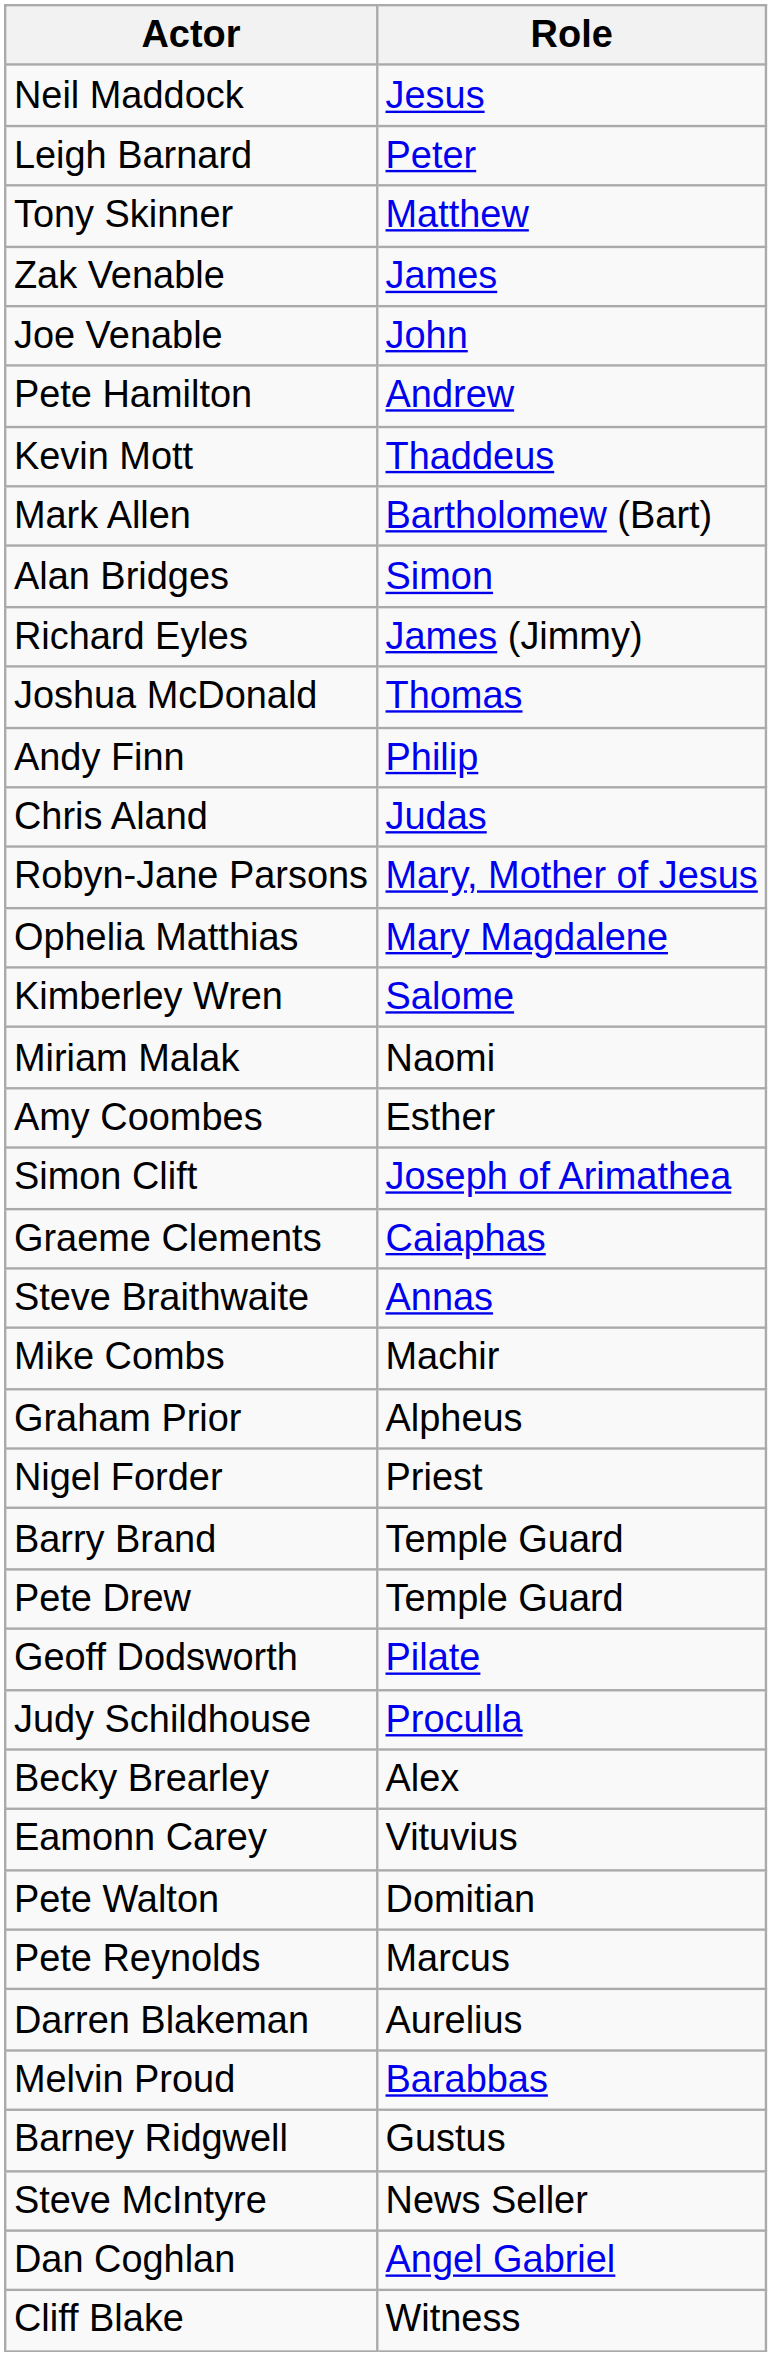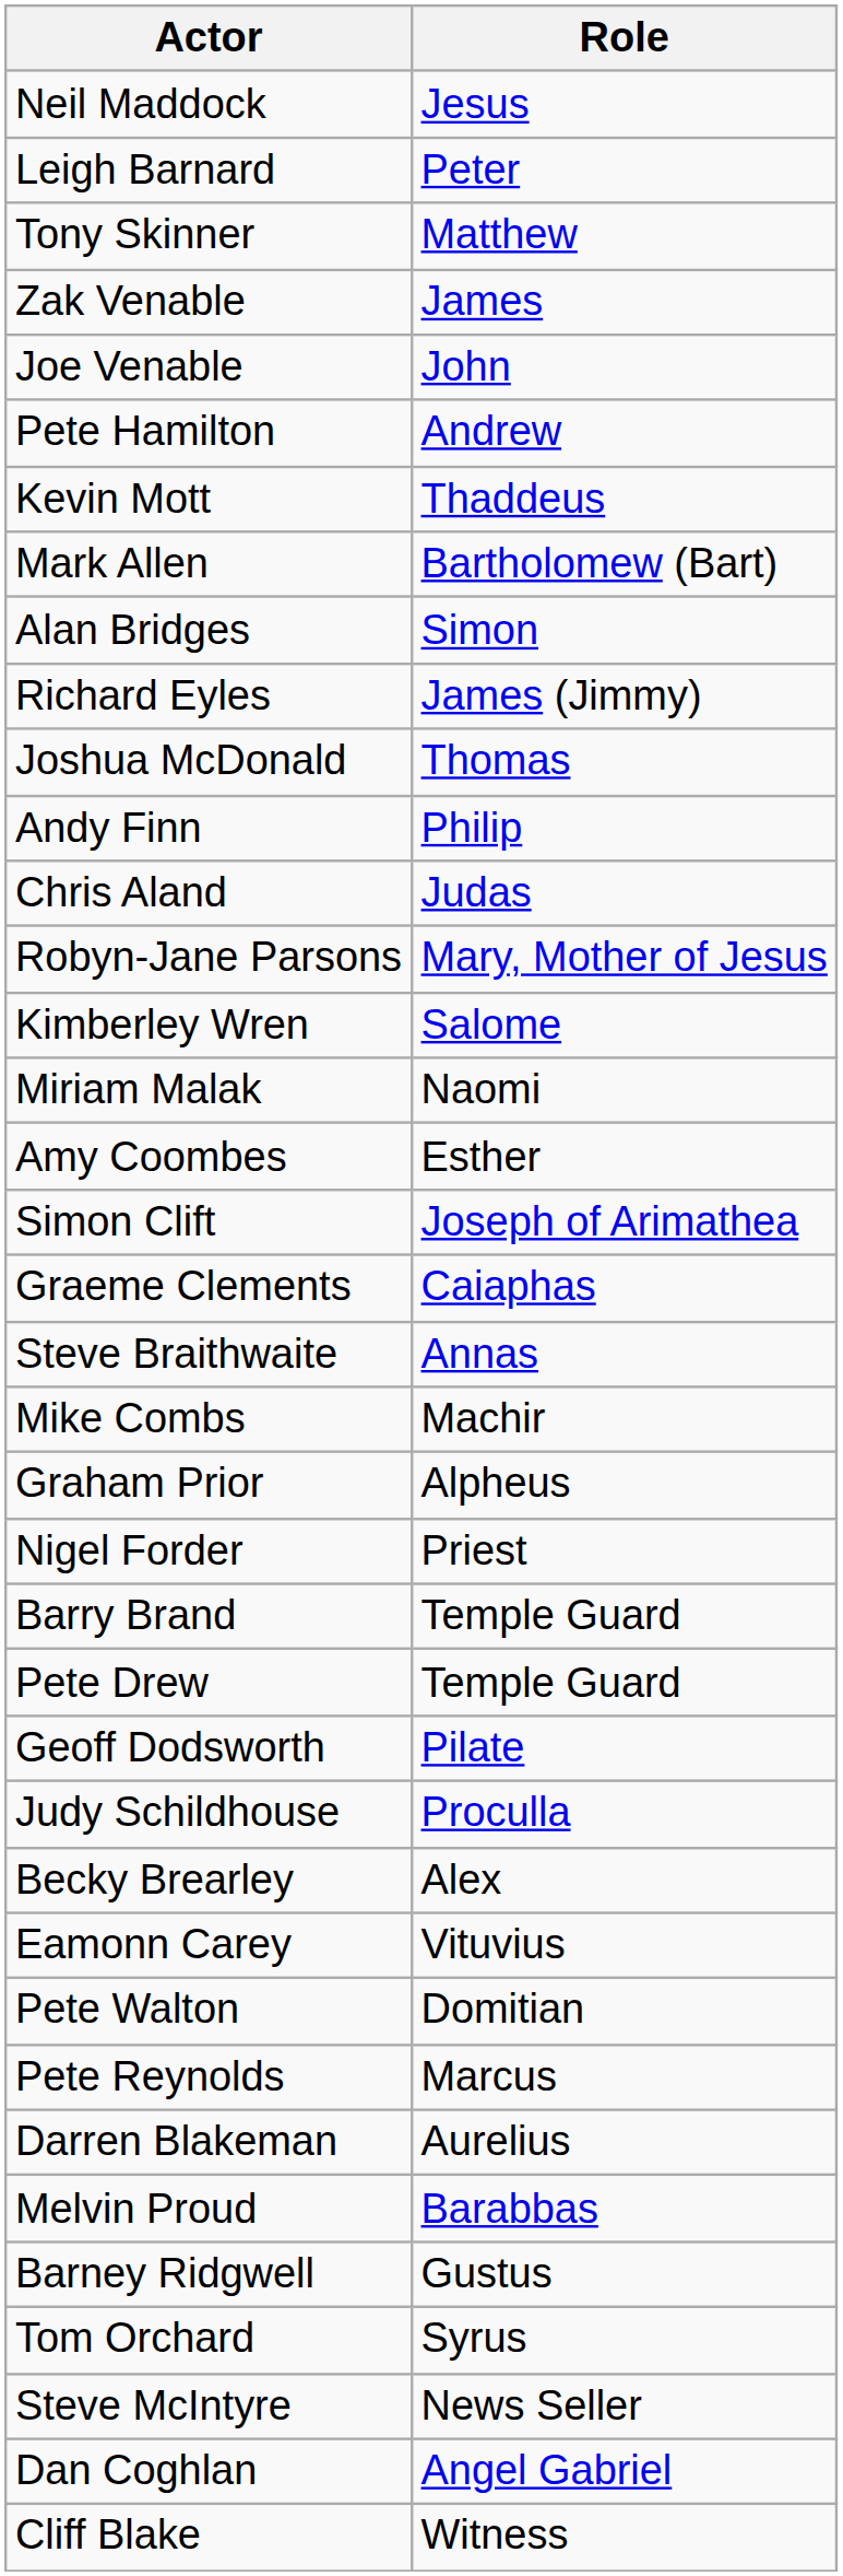- row: Ophelia Matthias | Mary Magdalene
+ row: Tom Orchard | Syrus
